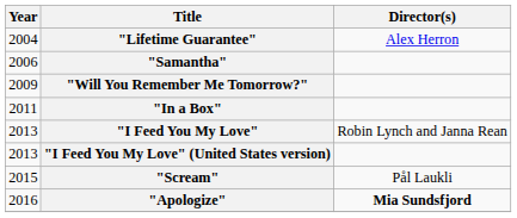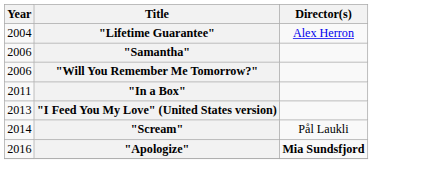"Will You Remember Me Tomorrow?" | Year: 2009 -> 2006
- row: 2013 | "I Feed You My Love" | Robin Lynch and Janna Rean
"Scream" | Year: 2015 -> 2014
